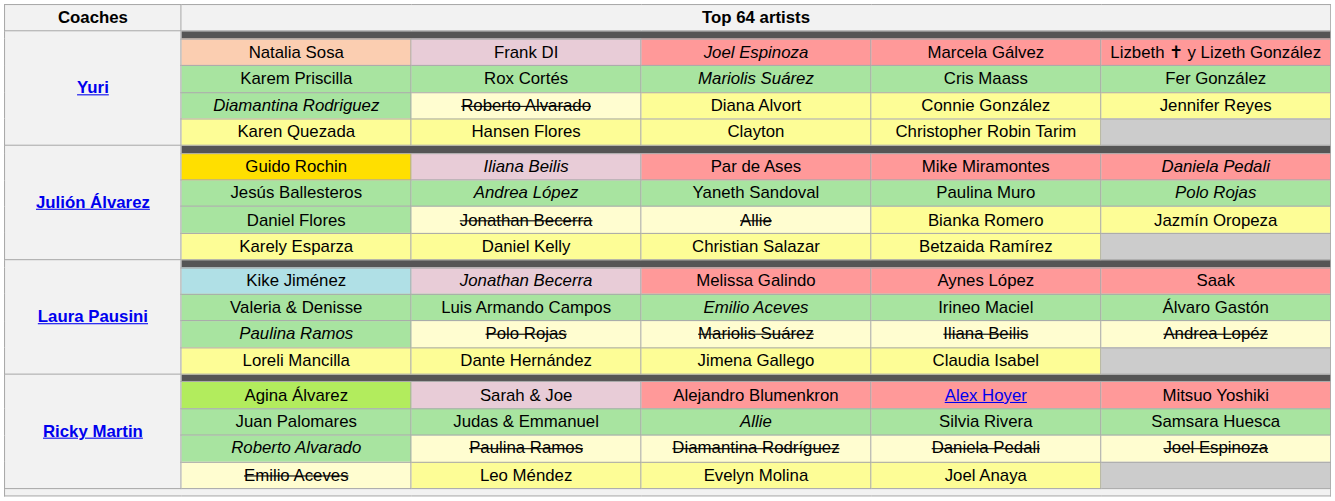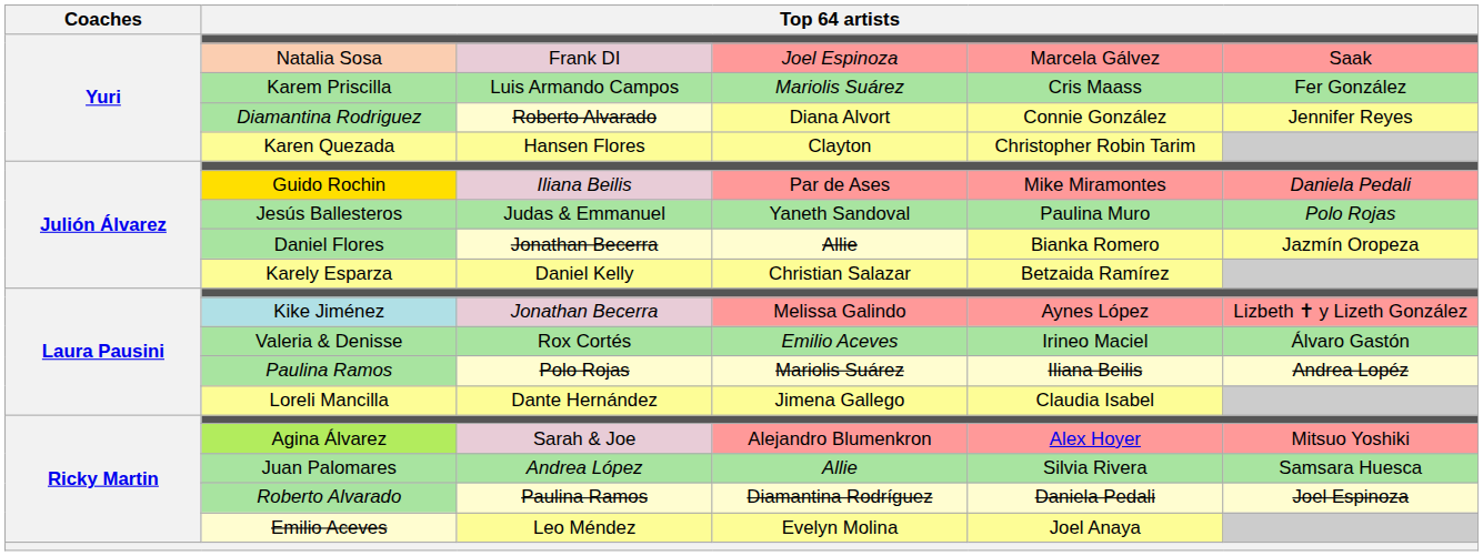Natalia Sosa | column 6: Lizbeth ✝ y Lizeth González -> Saak
Karem Priscilla | column 3: Rox Cortés -> Luis Armando Campos
Jesús Ballesteros | column 3: Andrea López -> Judas & Emmanuel
Kike Jiménez | column 6: Saak -> Lizbeth ✝ y Lizeth González
Valeria & Denisse | column 3: Luis Armando Campos -> Rox Cortés
Juan Palomares | column 3: Judas & Emmanuel -> Andrea López
